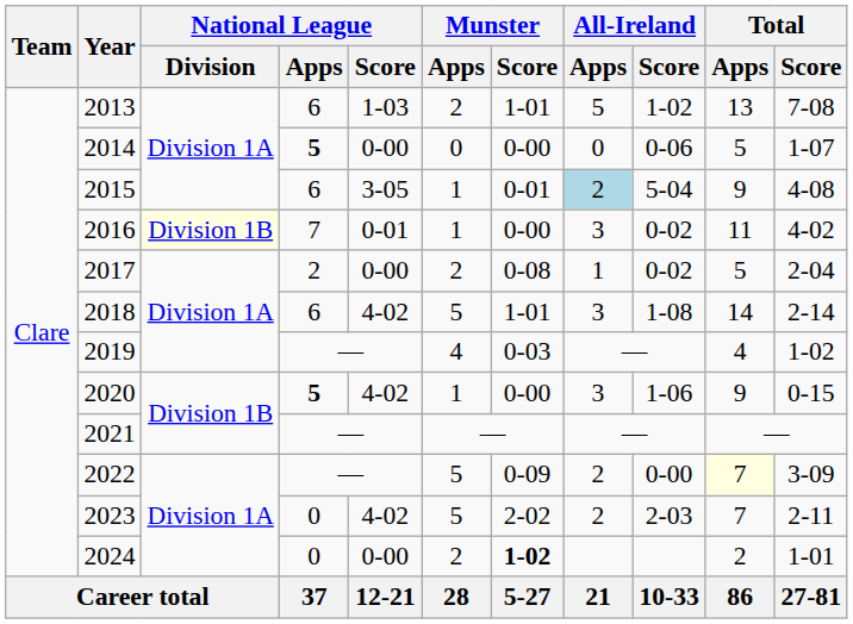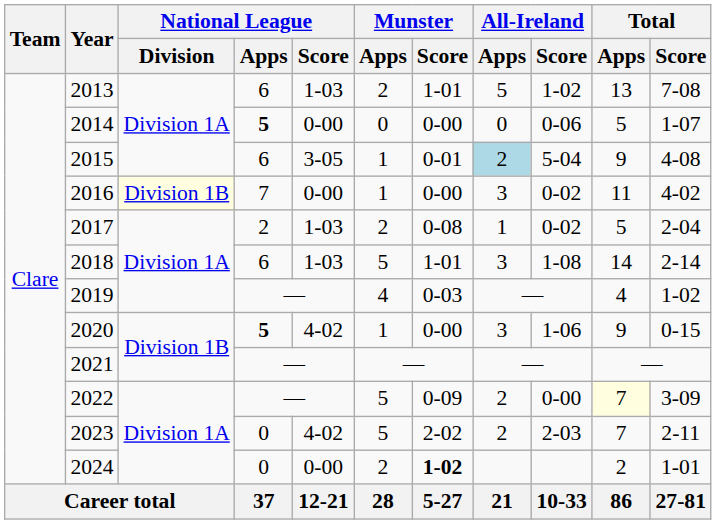2016 | National League / Score: 0-01 -> 0-00
2017 | National League / Score: 0-00 -> 1-03
2018 | National League / Score: 4-02 -> 1-03
